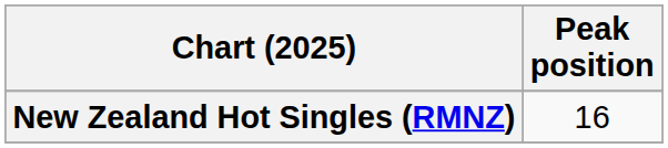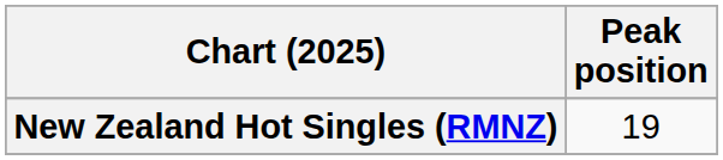New Zealand Hot Singles (RMNZ) | Peak position: 16 -> 19
